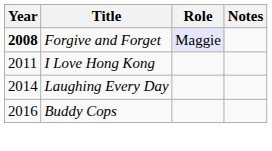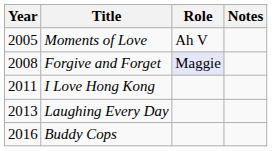+ row: 2005 | Moments of Love | Ah V
Forgive and Forget | Year: bold -> normal
Laughing Every Day | Year: 2014 -> 2013
